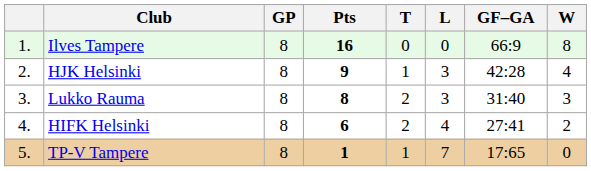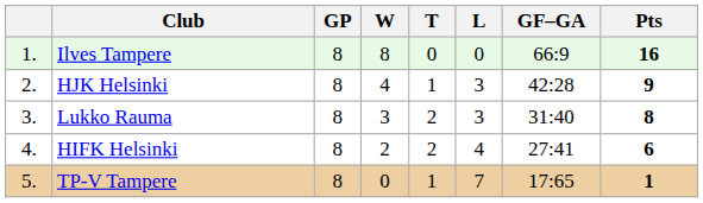columns swapped: W <-> Pts
